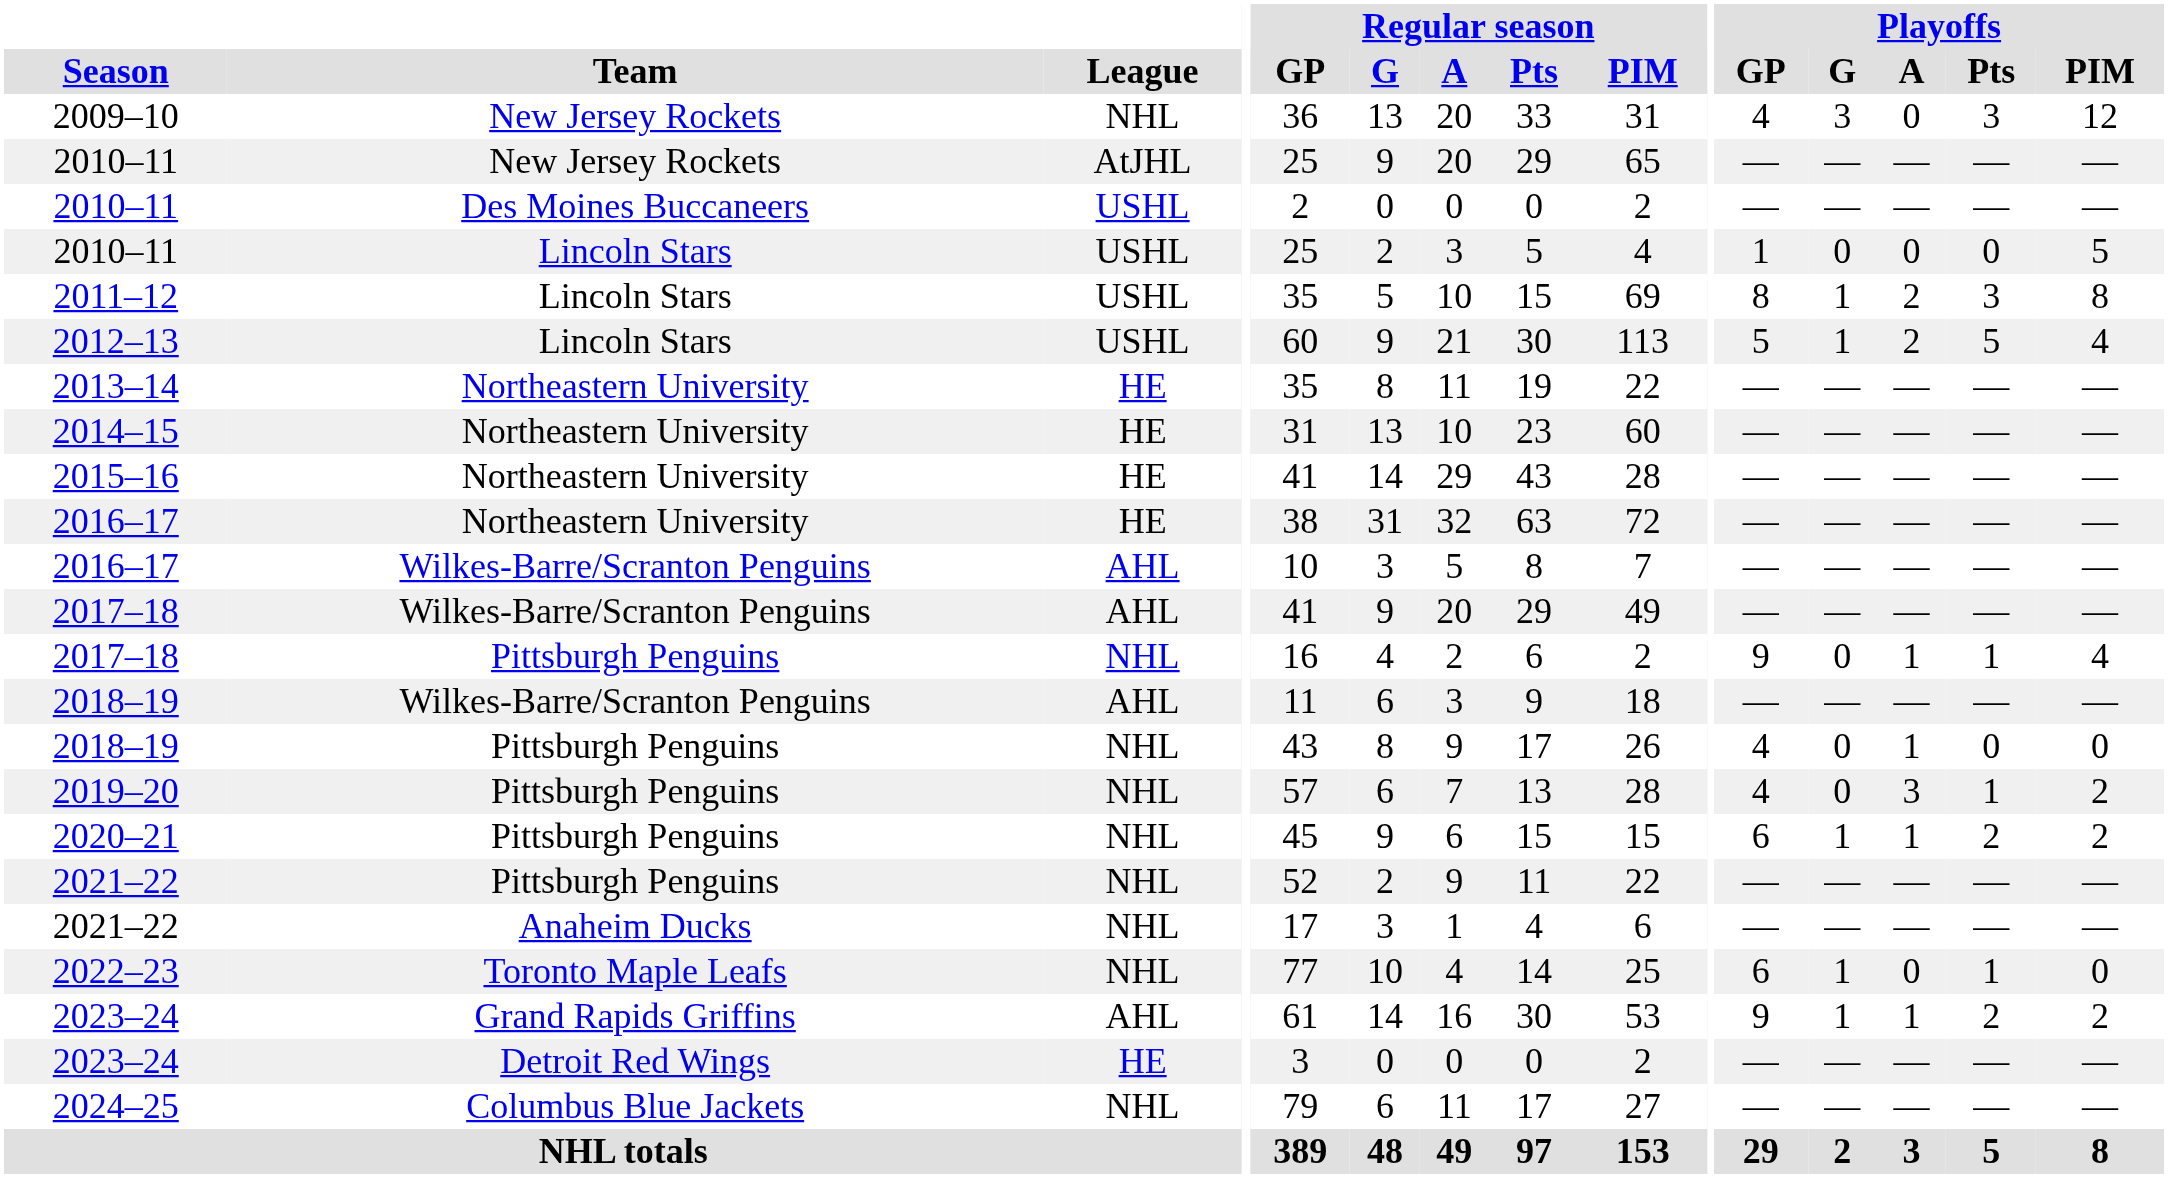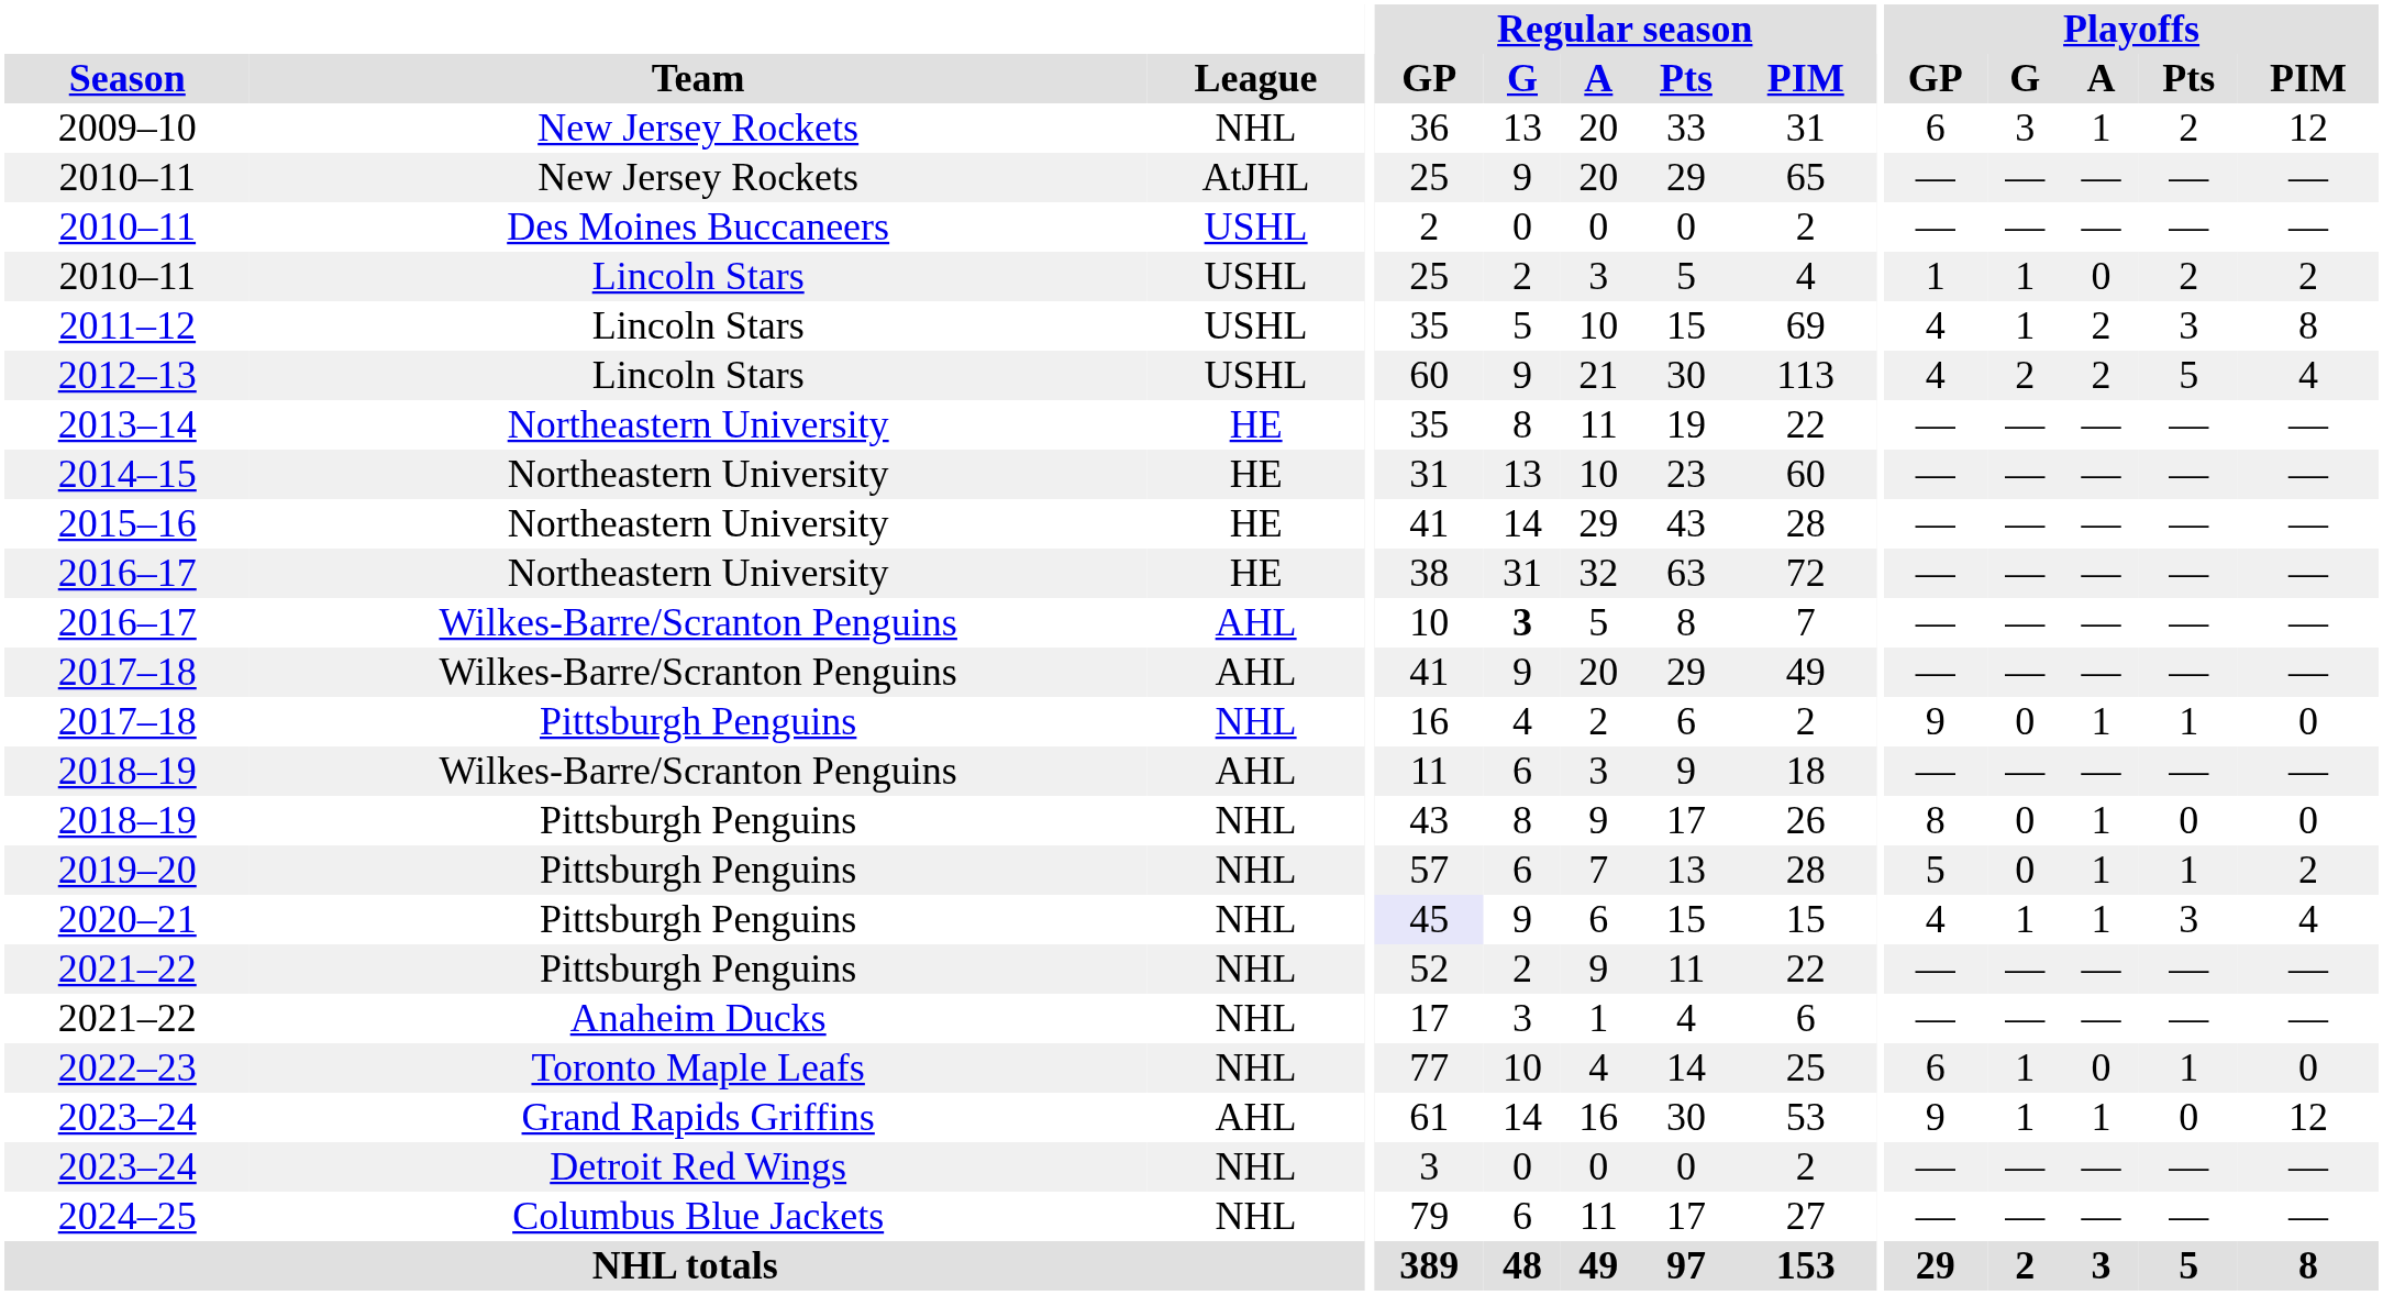2009–10 | Playoffs / GP: 4 -> 6
2009–10 | Playoffs / A: 0 -> 1
2009–10 | Playoffs / Pts: 3 -> 2
2010–11 / Lincoln Stars | Playoffs / G: 0 -> 1
2010–11 / Lincoln Stars | Playoffs / Pts: 0 -> 2
2010–11 / Lincoln Stars | Playoffs / PIM: 5 -> 2
2011–12 | Playoffs / GP: 8 -> 4
2012–13 | Playoffs / GP: 5 -> 4
2012–13 | Playoffs / G: 1 -> 2
2016–17 / Wilkes-Barre/Scranton Penguins | Regular season / G: normal -> bold
2017–18 / Pittsburgh Penguins | Playoffs / PIM: 4 -> 0
2018–19 / Pittsburgh Penguins | Playoffs / GP: 4 -> 8
2019–20 | Playoffs / GP: 4 -> 5
2019–20 | Playoffs / A: 3 -> 1
2020–21 | Regular season / GP: no background -> lavender background
2020–21 | Playoffs / GP: 6 -> 4
2020–21 | Playoffs / Pts: 2 -> 3
2020–21 | Playoffs / PIM: 2 -> 4
2023–24 / Grand Rapids Griffins | Playoffs / Pts: 2 -> 0
2023–24 / Grand Rapids Griffins | Playoffs / PIM: 2 -> 12
2023–24 / Detroit Red Wings | League: HE -> NHL
